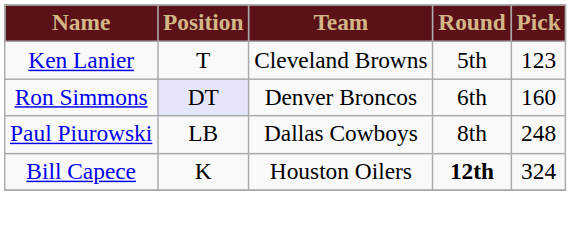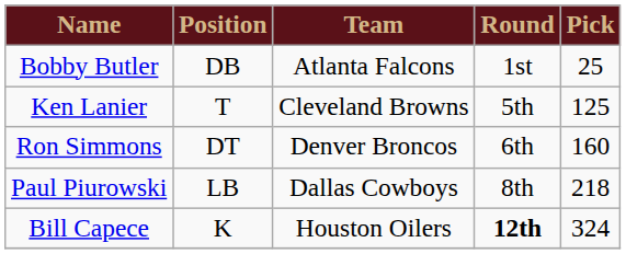+ row: Bobby Butler | DB | Atlanta Falcons | 1st | 25
Ken Lanier | Pick: 123 -> 125
Ron Simmons | Position: lavender background -> no background
Paul Piurowski | Pick: 248 -> 218
